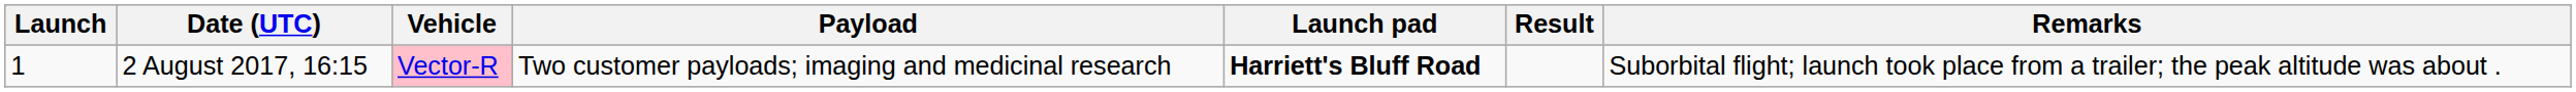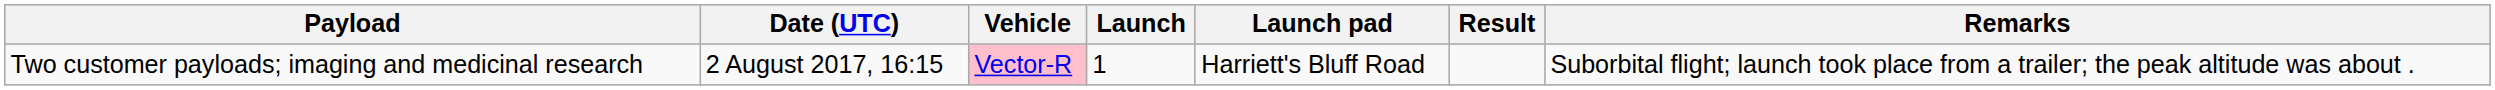columns swapped: Launch <-> Payload
2 August 2017, 16:15 | Launch pad: bold -> normal
